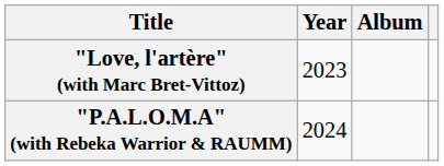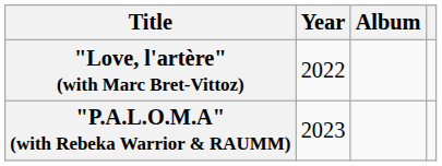"Love, l'artère" (with Marc Bret-Vittoz) | Year: 2023 -> 2022
"P.A.L.O.M.A" (with Rebeka Warrior & RAUMM) | Year: 2024 -> 2023
